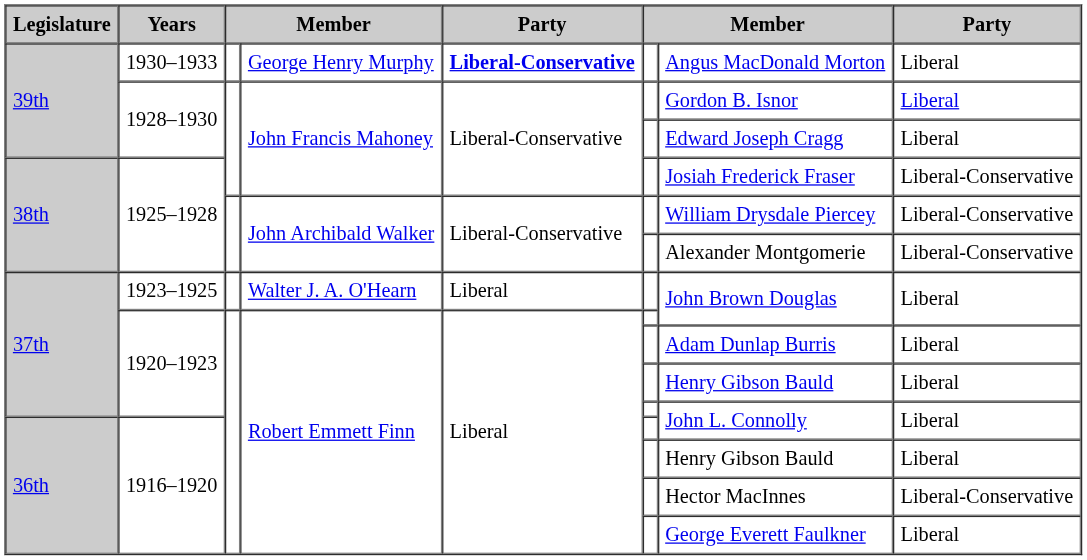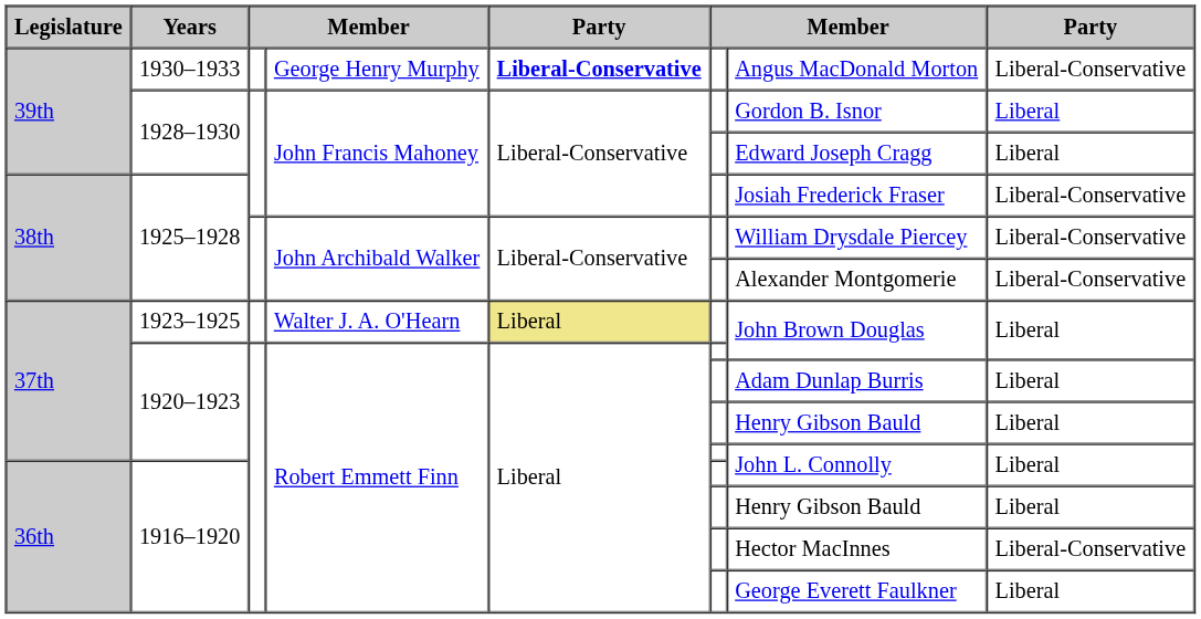1930–1933 | column 8: Liberal -> Liberal-Conservative
1923–1925 | column 5: no background -> khaki background
